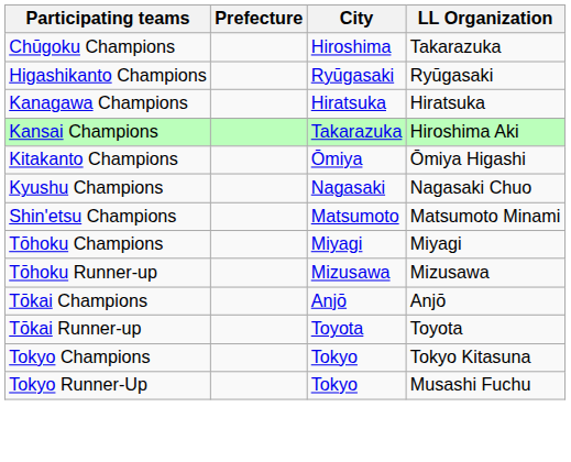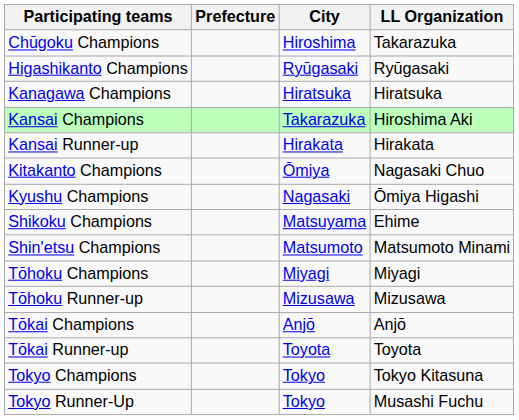+ row: Kansai Runner-up | Hirakata | Hirakata
Kitakanto Champions | LL Organization: Ōmiya Higashi -> Nagasaki Chuo
Kyushu Champions | LL Organization: Nagasaki Chuo -> Ōmiya Higashi
+ row: Shikoku Champions | Matsuyama | Ehime
